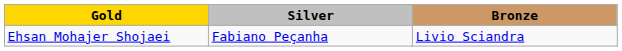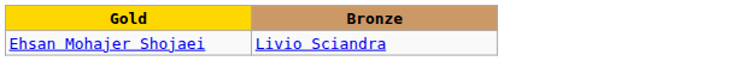- column: Silver | Fabiano Peçanha
